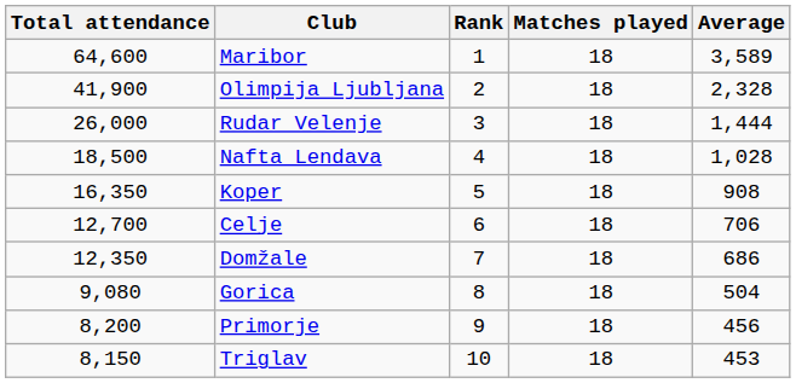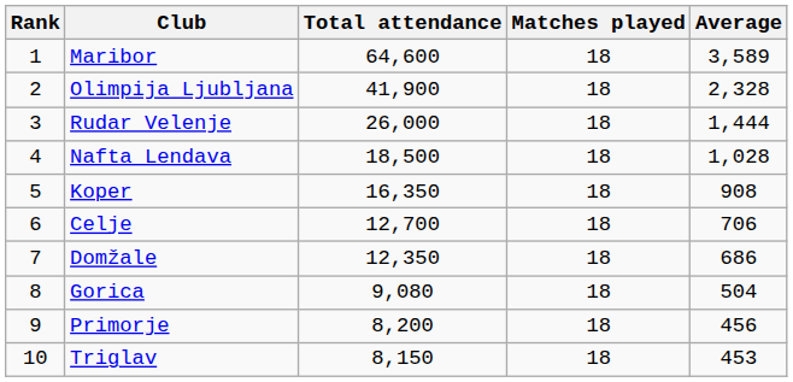columns swapped: Rank <-> Total attendance
